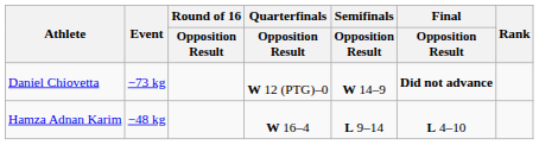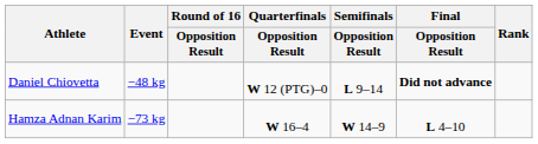Daniel Chiovetta | Event: −73 kg -> −48 kg
Daniel Chiovetta | Semifinals / Opposition Result: W 14–9 -> L 9–14
Hamza Adnan Karim | Event: −48 kg -> −73 kg
Hamza Adnan Karim | Semifinals / Opposition Result: L 9–14 -> W 14–9
